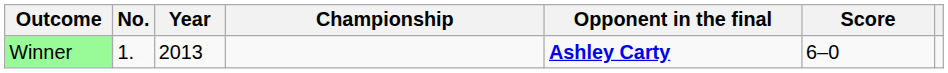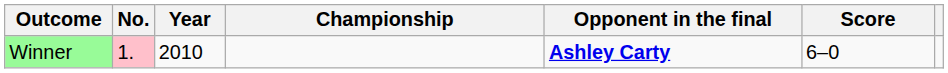Winner | No.: no background -> pink background
Winner | Year: 2013 -> 2010
